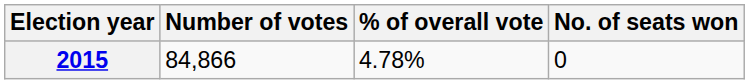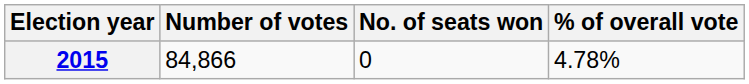columns swapped: % of overall vote <-> No. of seats won
